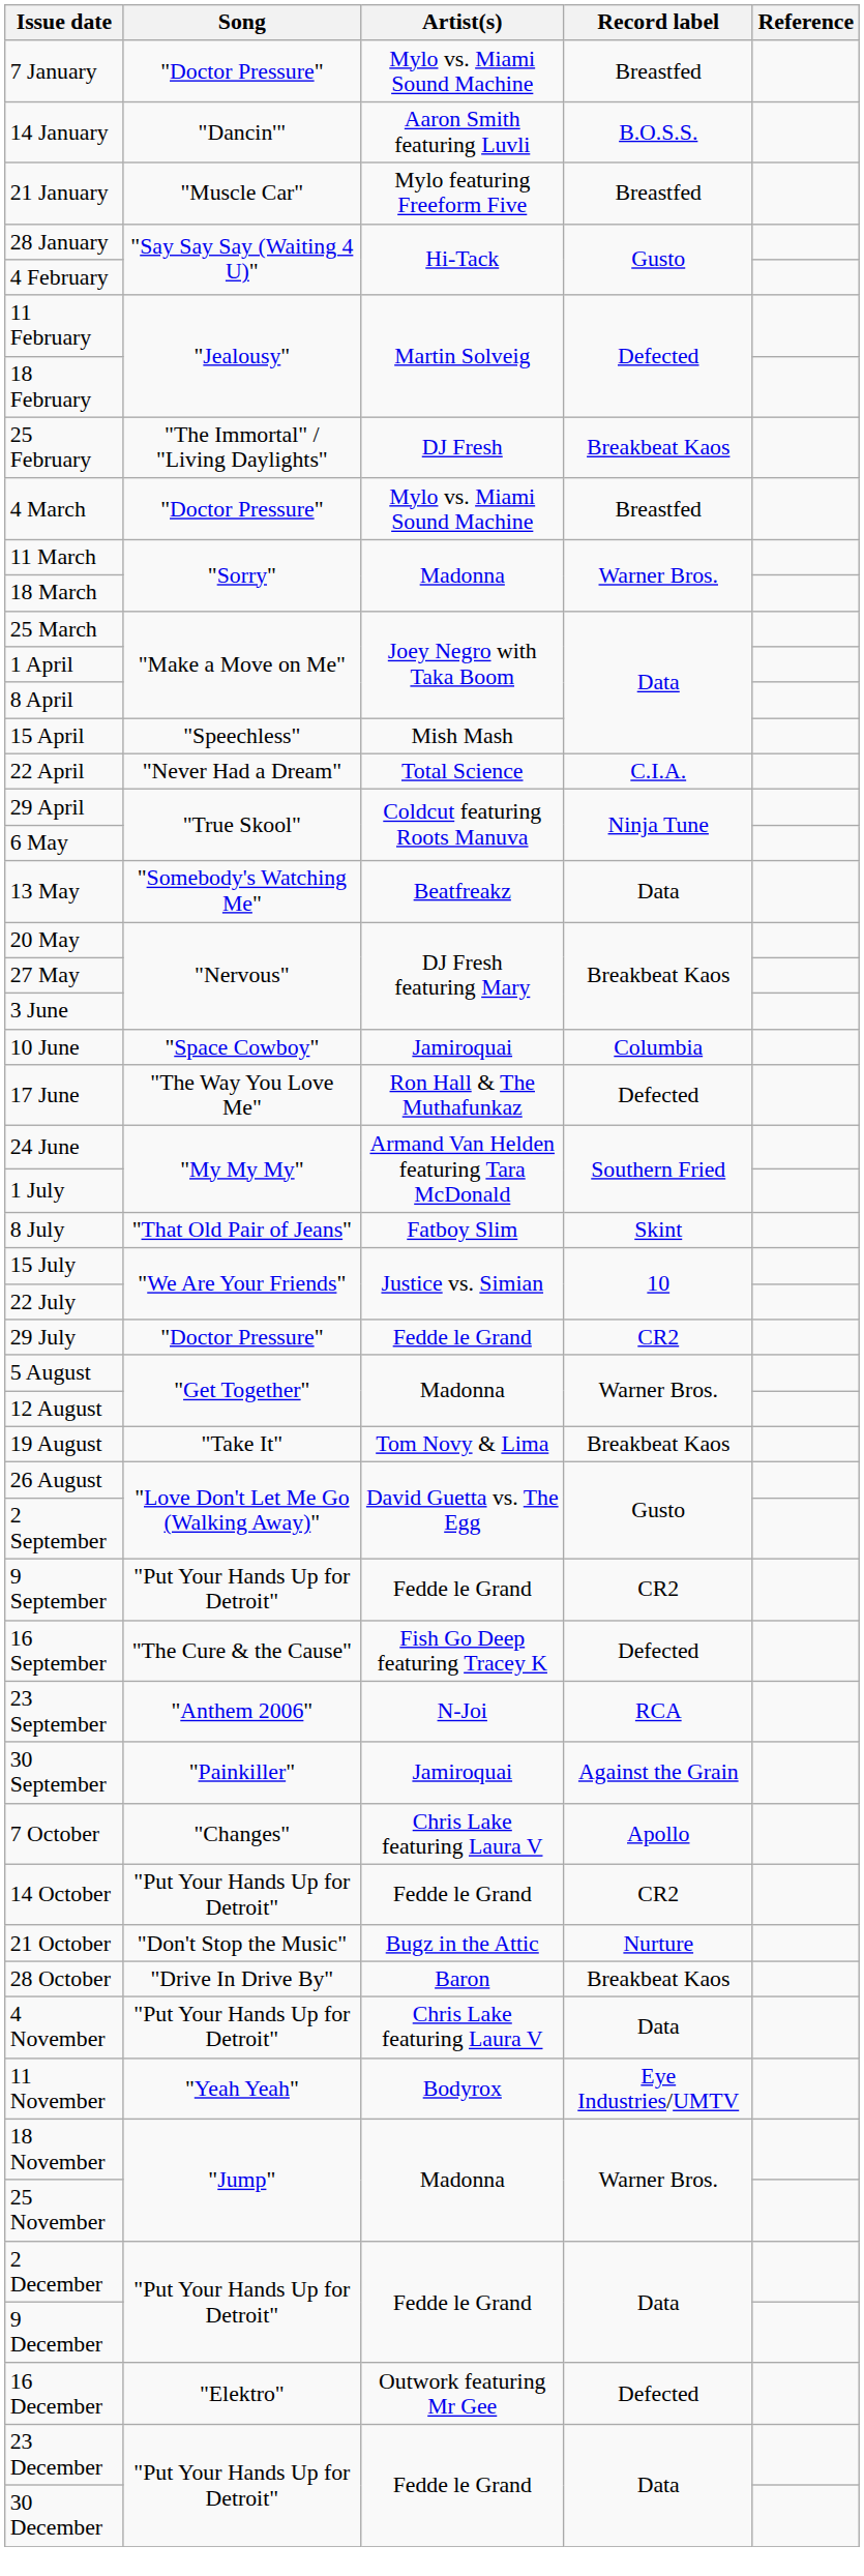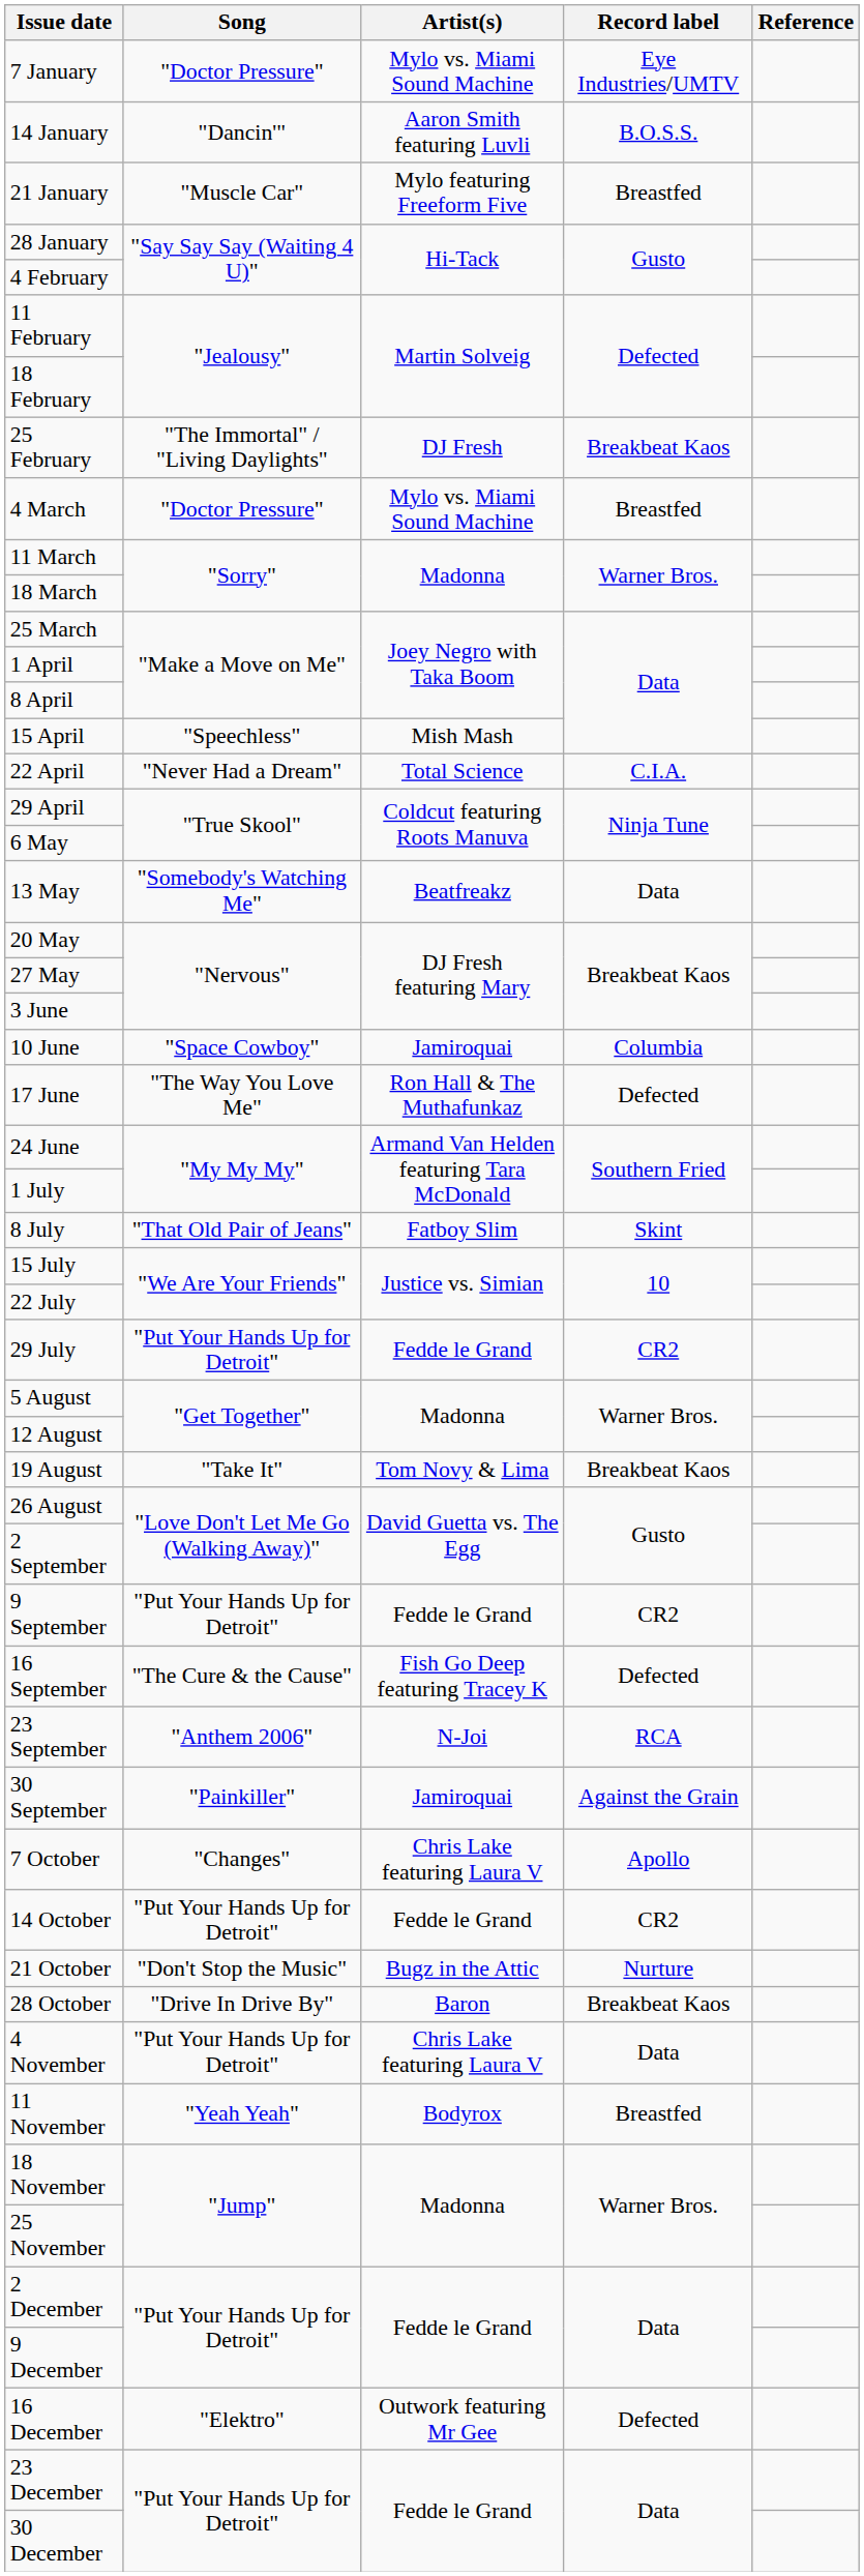7 January | Record label: Breastfed -> Eye Industries/UMTV
29 July | Song: "Doctor Pressure" -> "Put Your Hands Up for Detroit"
11 November | Record label: Eye Industries/UMTV -> Breastfed
